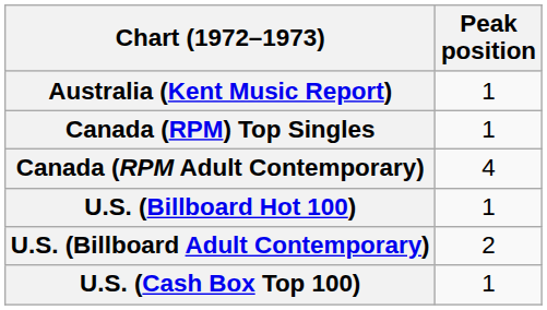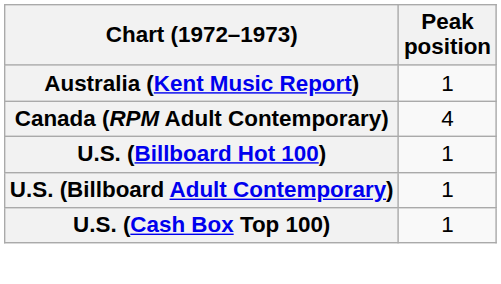- row: Canada (RPM) Top Singles | 1
U.S. (Billboard Adult Contemporary) | Peak position: 2 -> 1
